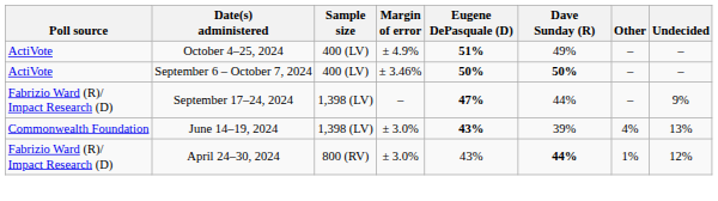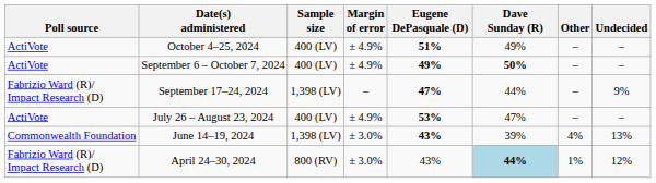September 6 – October 7, 2024 | Margin of error: ± 3.46% -> ± 4.9%
September 6 – October 7, 2024 | Eugene DePasquale (D): 50% -> 49%
+ row: ActiVote | July 26 – August 23, 2024 | 400 (LV) | ± 4.9% | 53% | 47% | – | –
April 24–30, 2024 | Dave Sunday (R): no background -> lightblue background
